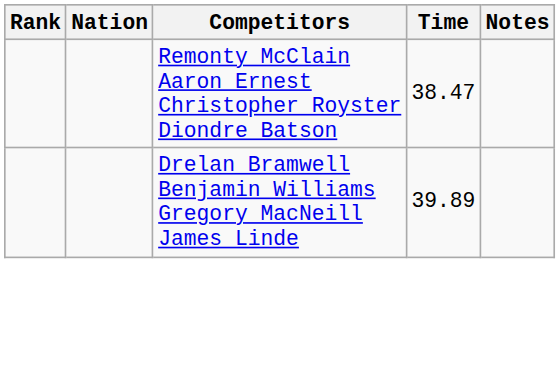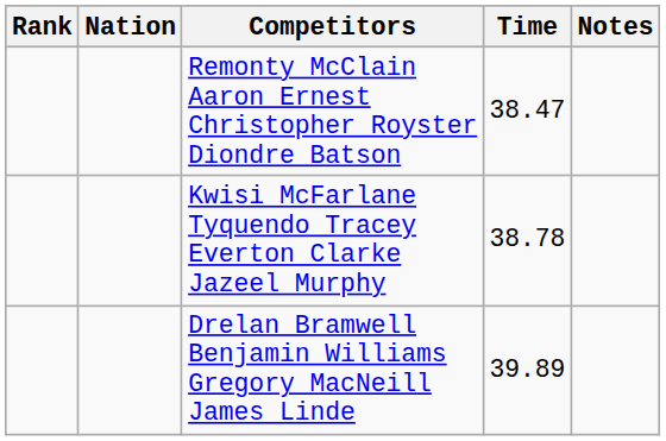+ row: Kwisi McFarlane Tyquendo Tracey Everton Clarke Jazeel Murphy | 38.78
